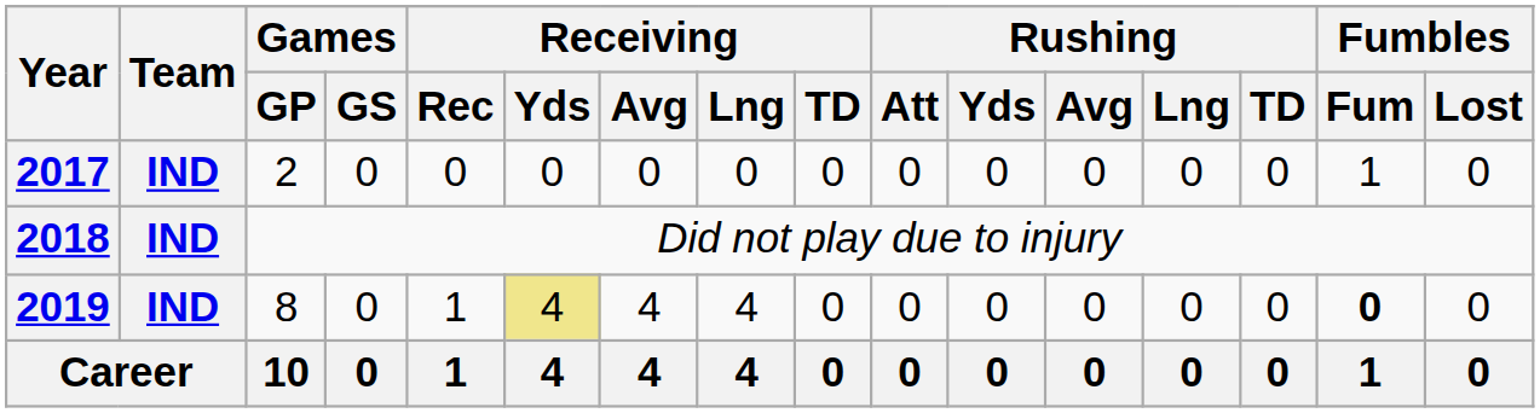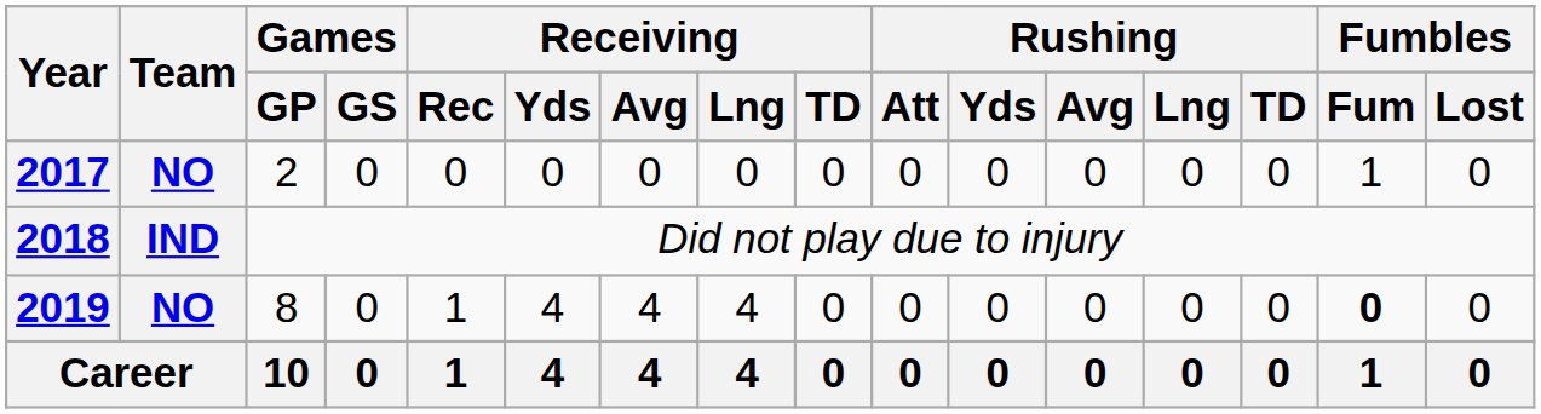2017 | Team: IND -> NO
2019 | Team: IND -> NO
2019 | Receiving / Yds: khaki background -> no background
